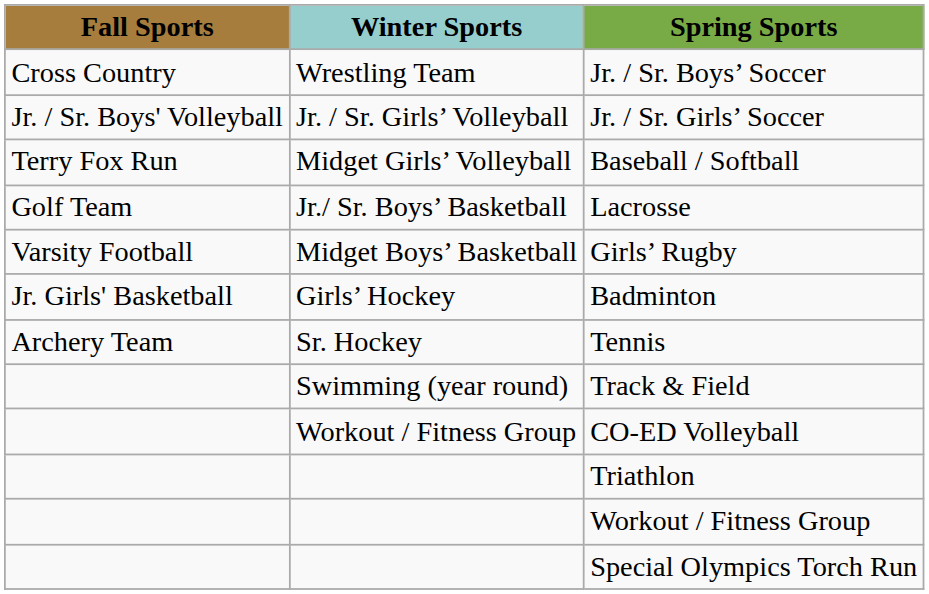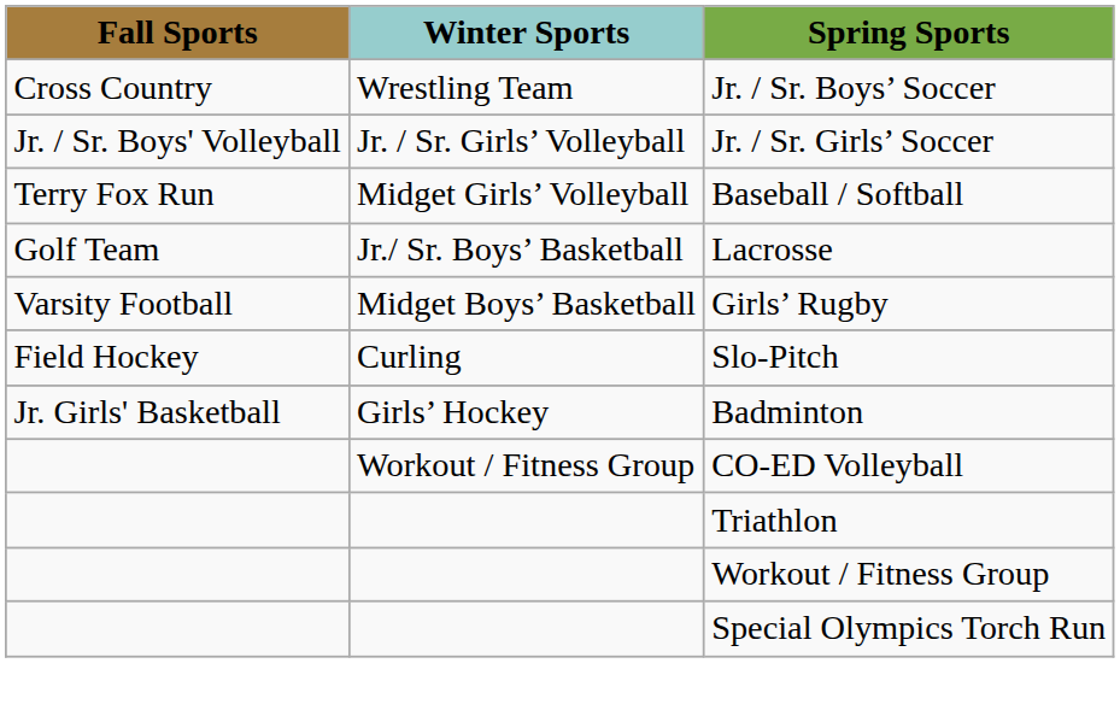+ row: Field Hockey | Curling | Slo-Pitch
- row: Archery Team | Sr. Hockey | Tennis
- row: Swimming (year round) | Track & Field
